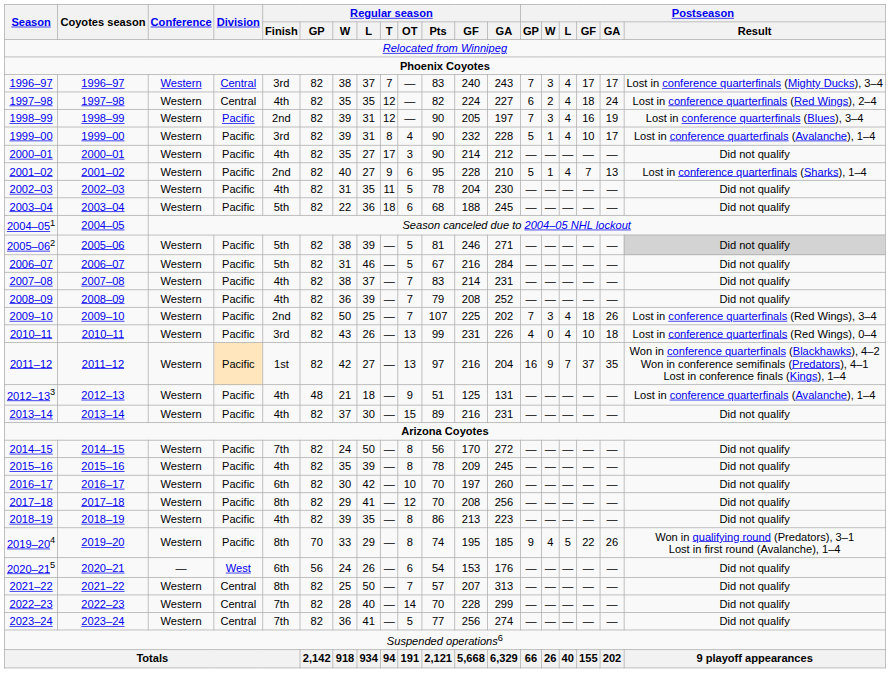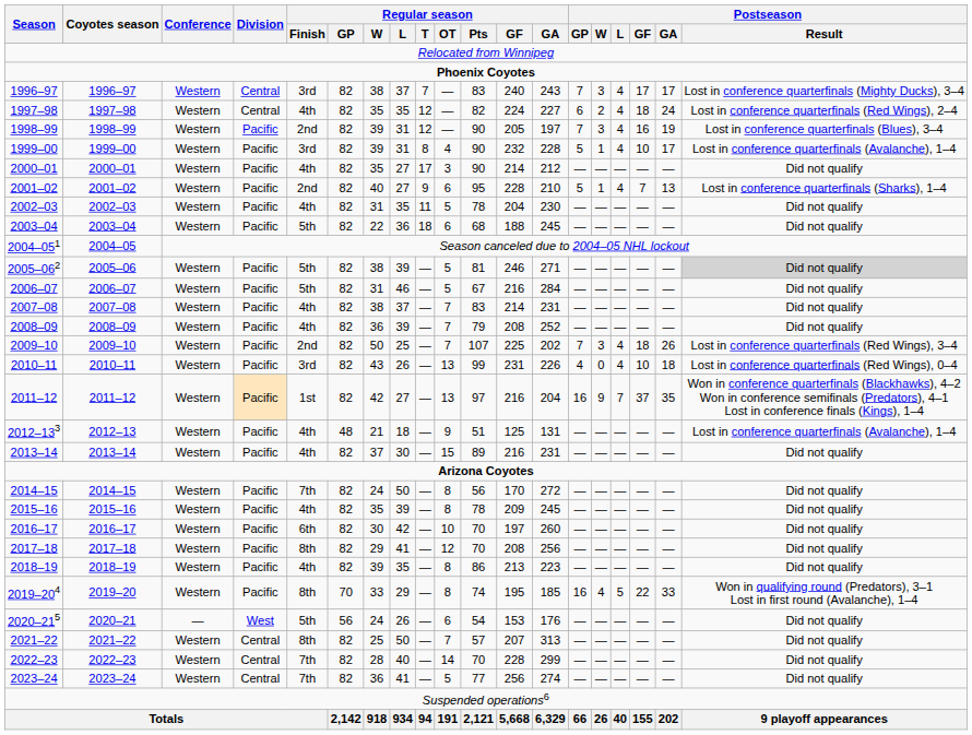2019–204 | Postseason / GP: 9 -> 16
2019–204 | Postseason / GA: 26 -> 33
2020–215 | Regular season / Finish: 6th -> 5th
